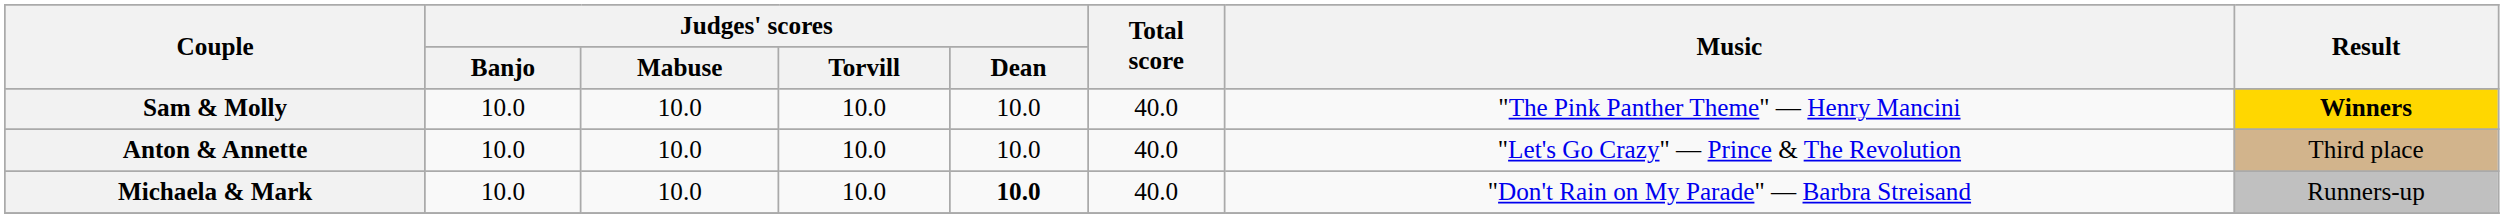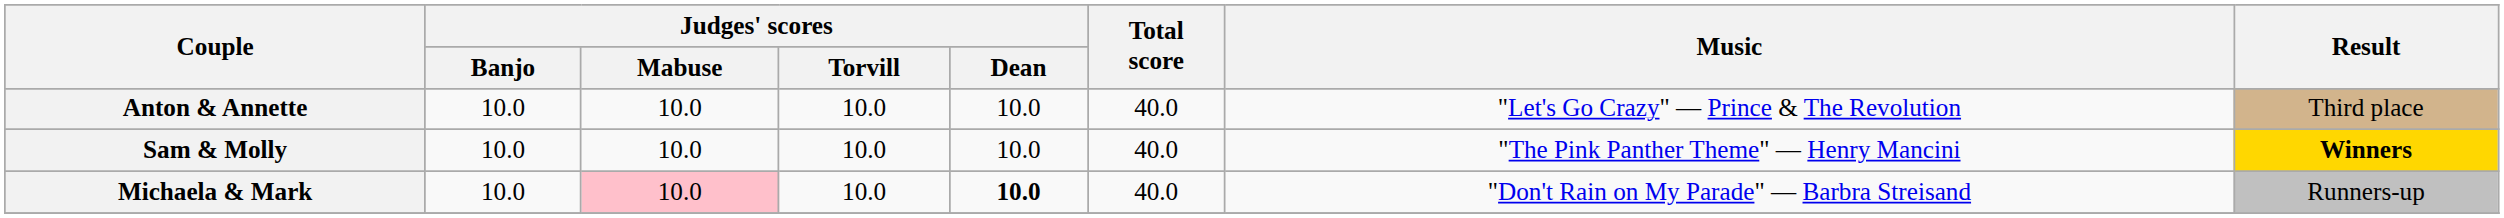rows swapped: Anton & Annette <-> Sam & Molly
Michaela & Mark | Judges' scores / Mabuse: no background -> pink background
